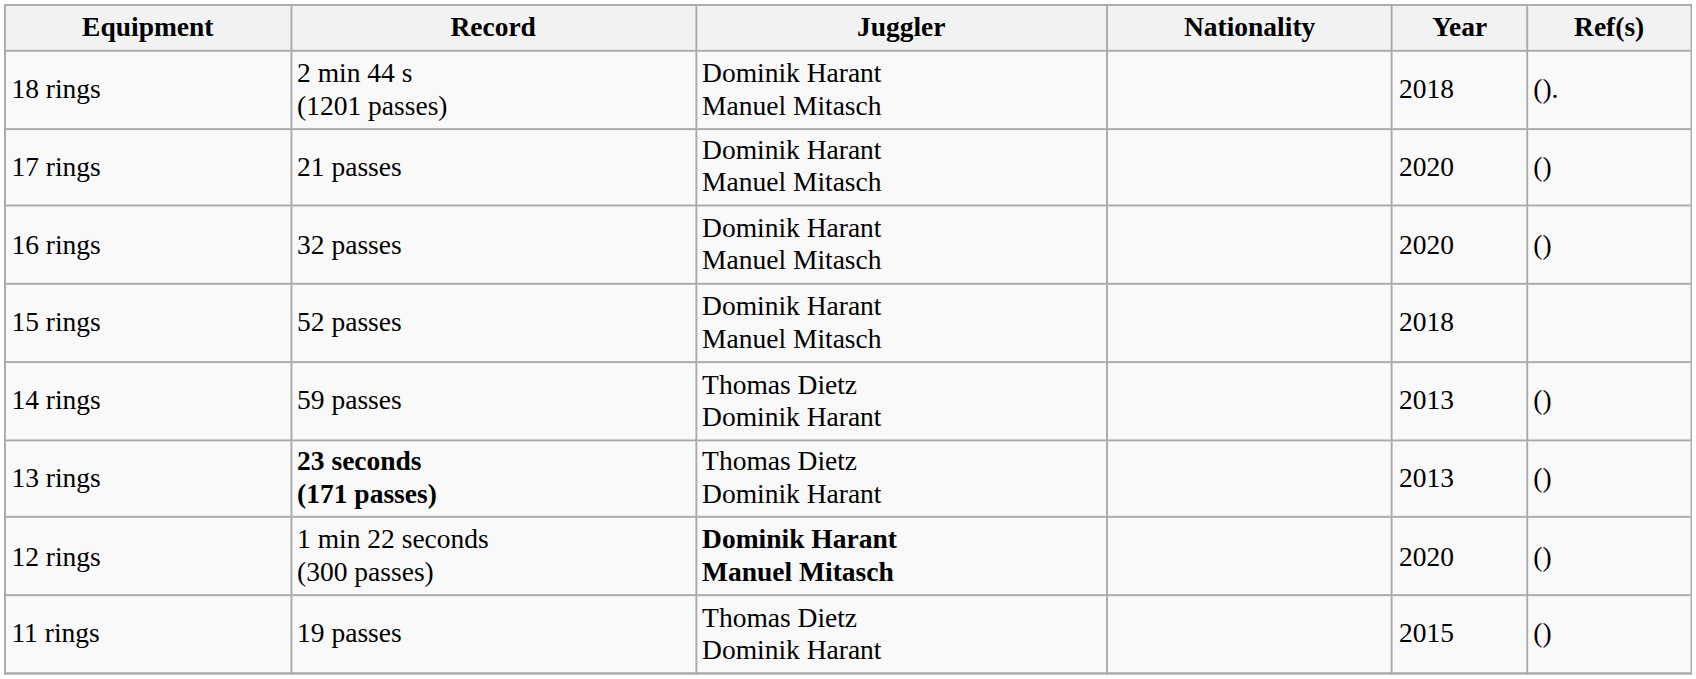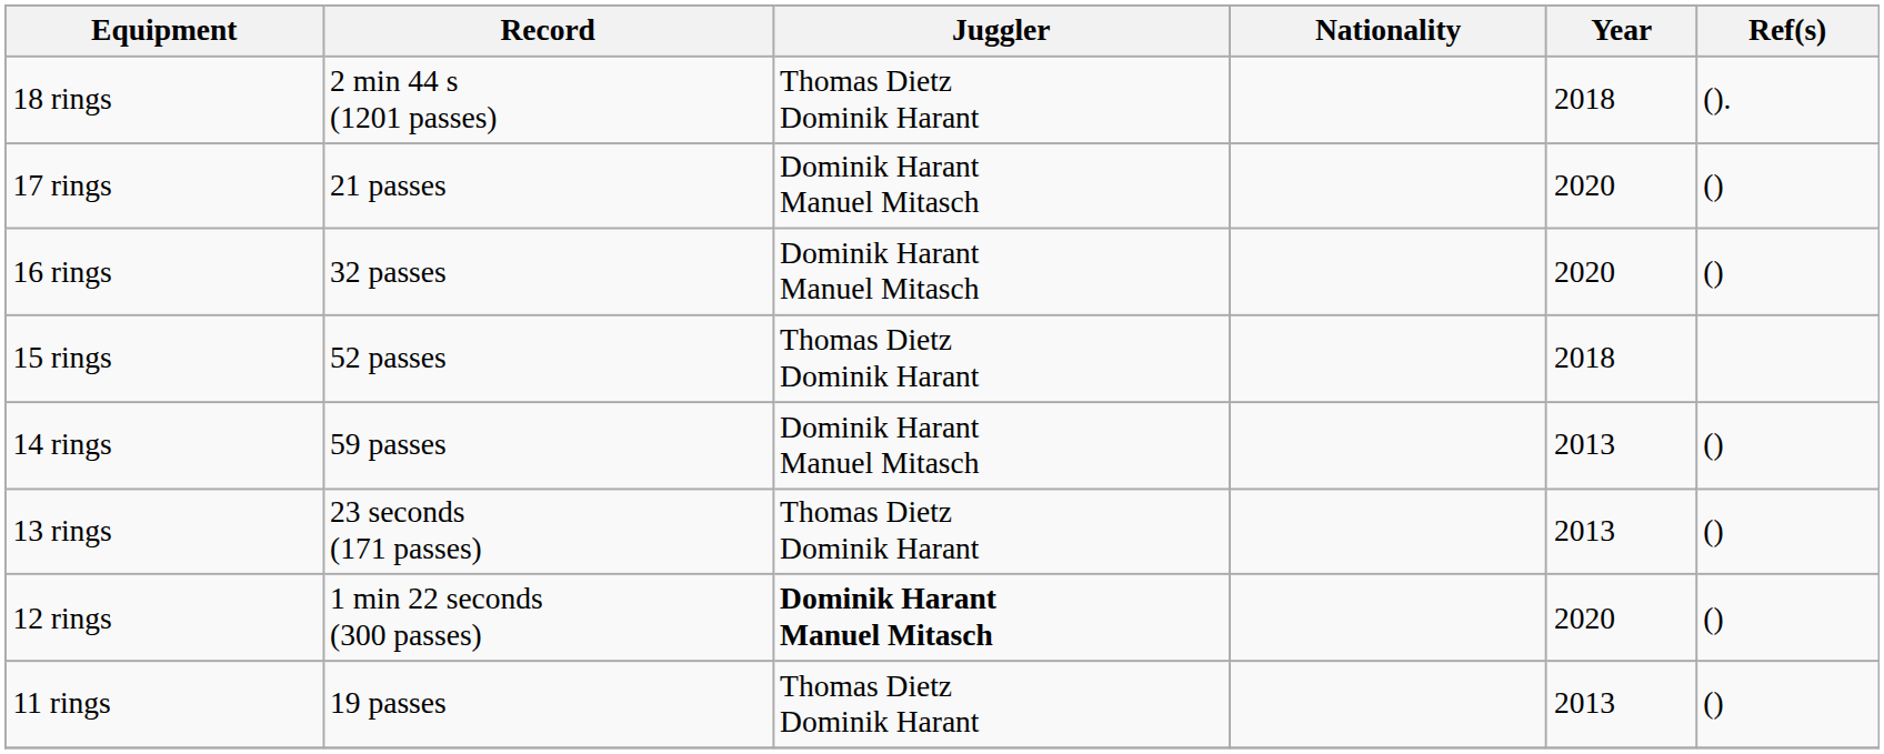18 rings | Juggler: Dominik Harant Manuel Mitasch -> Thomas Dietz Dominik Harant
15 rings | Juggler: Dominik Harant Manuel Mitasch -> Thomas Dietz Dominik Harant
14 rings | Juggler: Thomas Dietz Dominik Harant -> Dominik Harant Manuel Mitasch
13 rings | Record: bold -> normal
11 rings | Year: 2015 -> 2013
